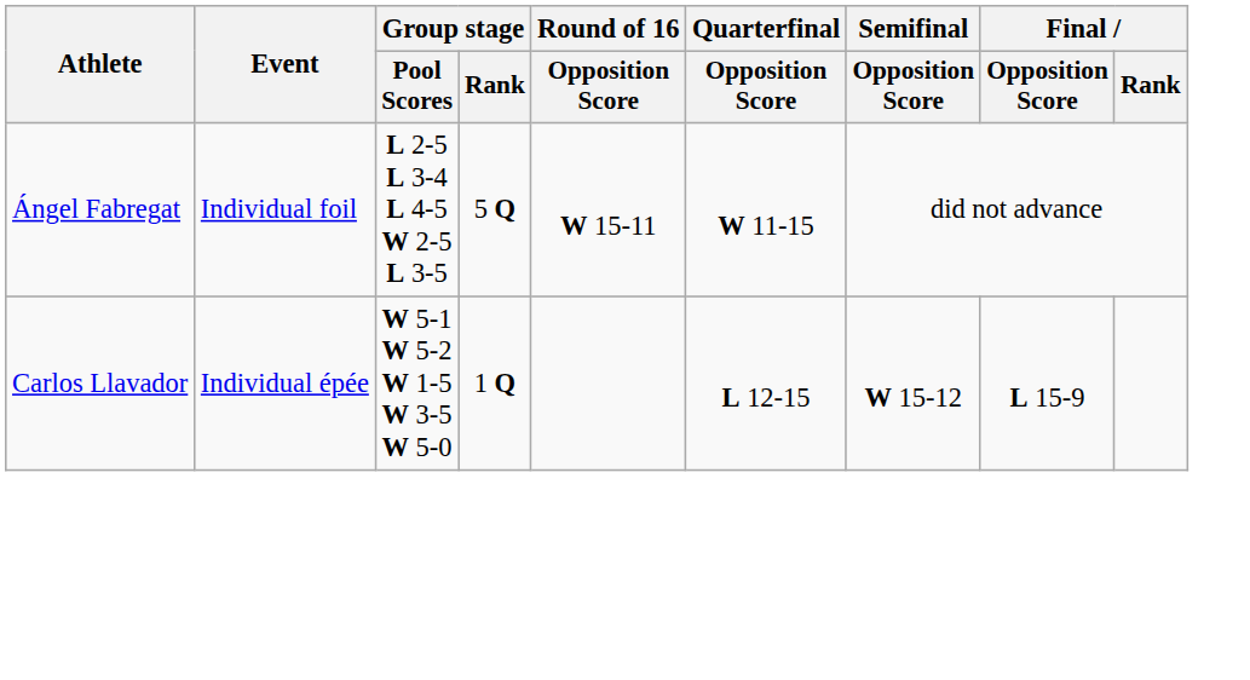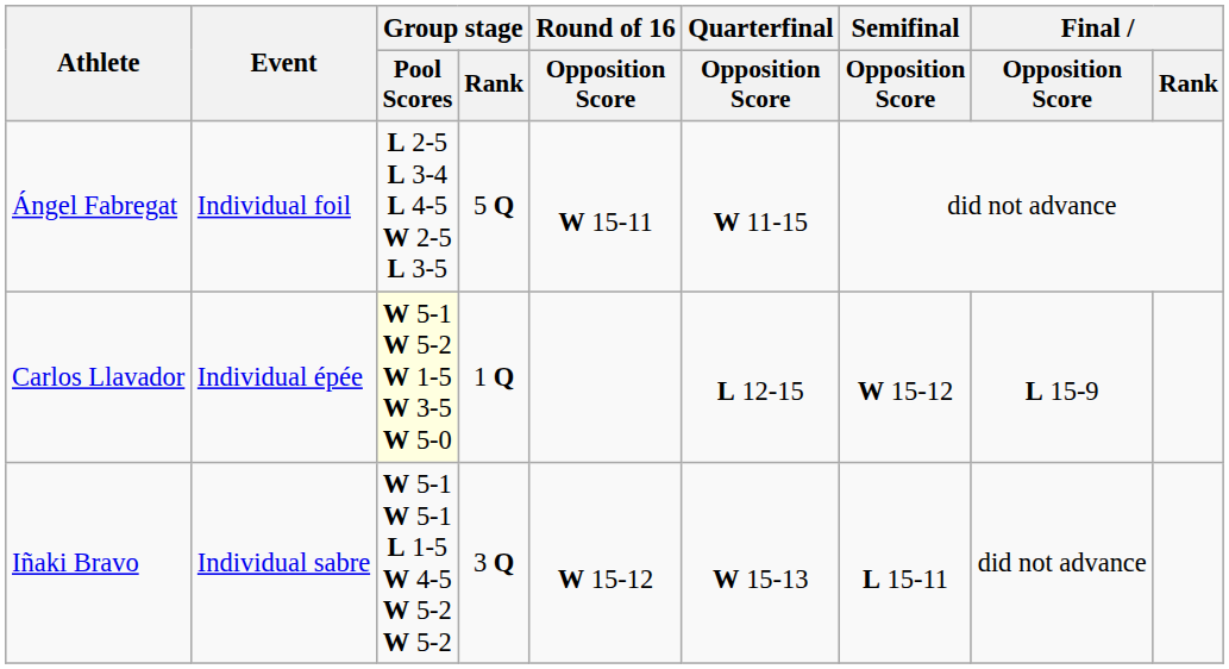Carlos Llavador | Group stage / Pool Scores: no background -> lightyellow background
+ row: Iñaki Bravo | Individual sabre | W 5-1 W 5-1 L 1-5 W 4-5 W 5-2 W 5-2 | 3 Q | W 15-12 | W 15-13 | L 15-11 | did not advance
